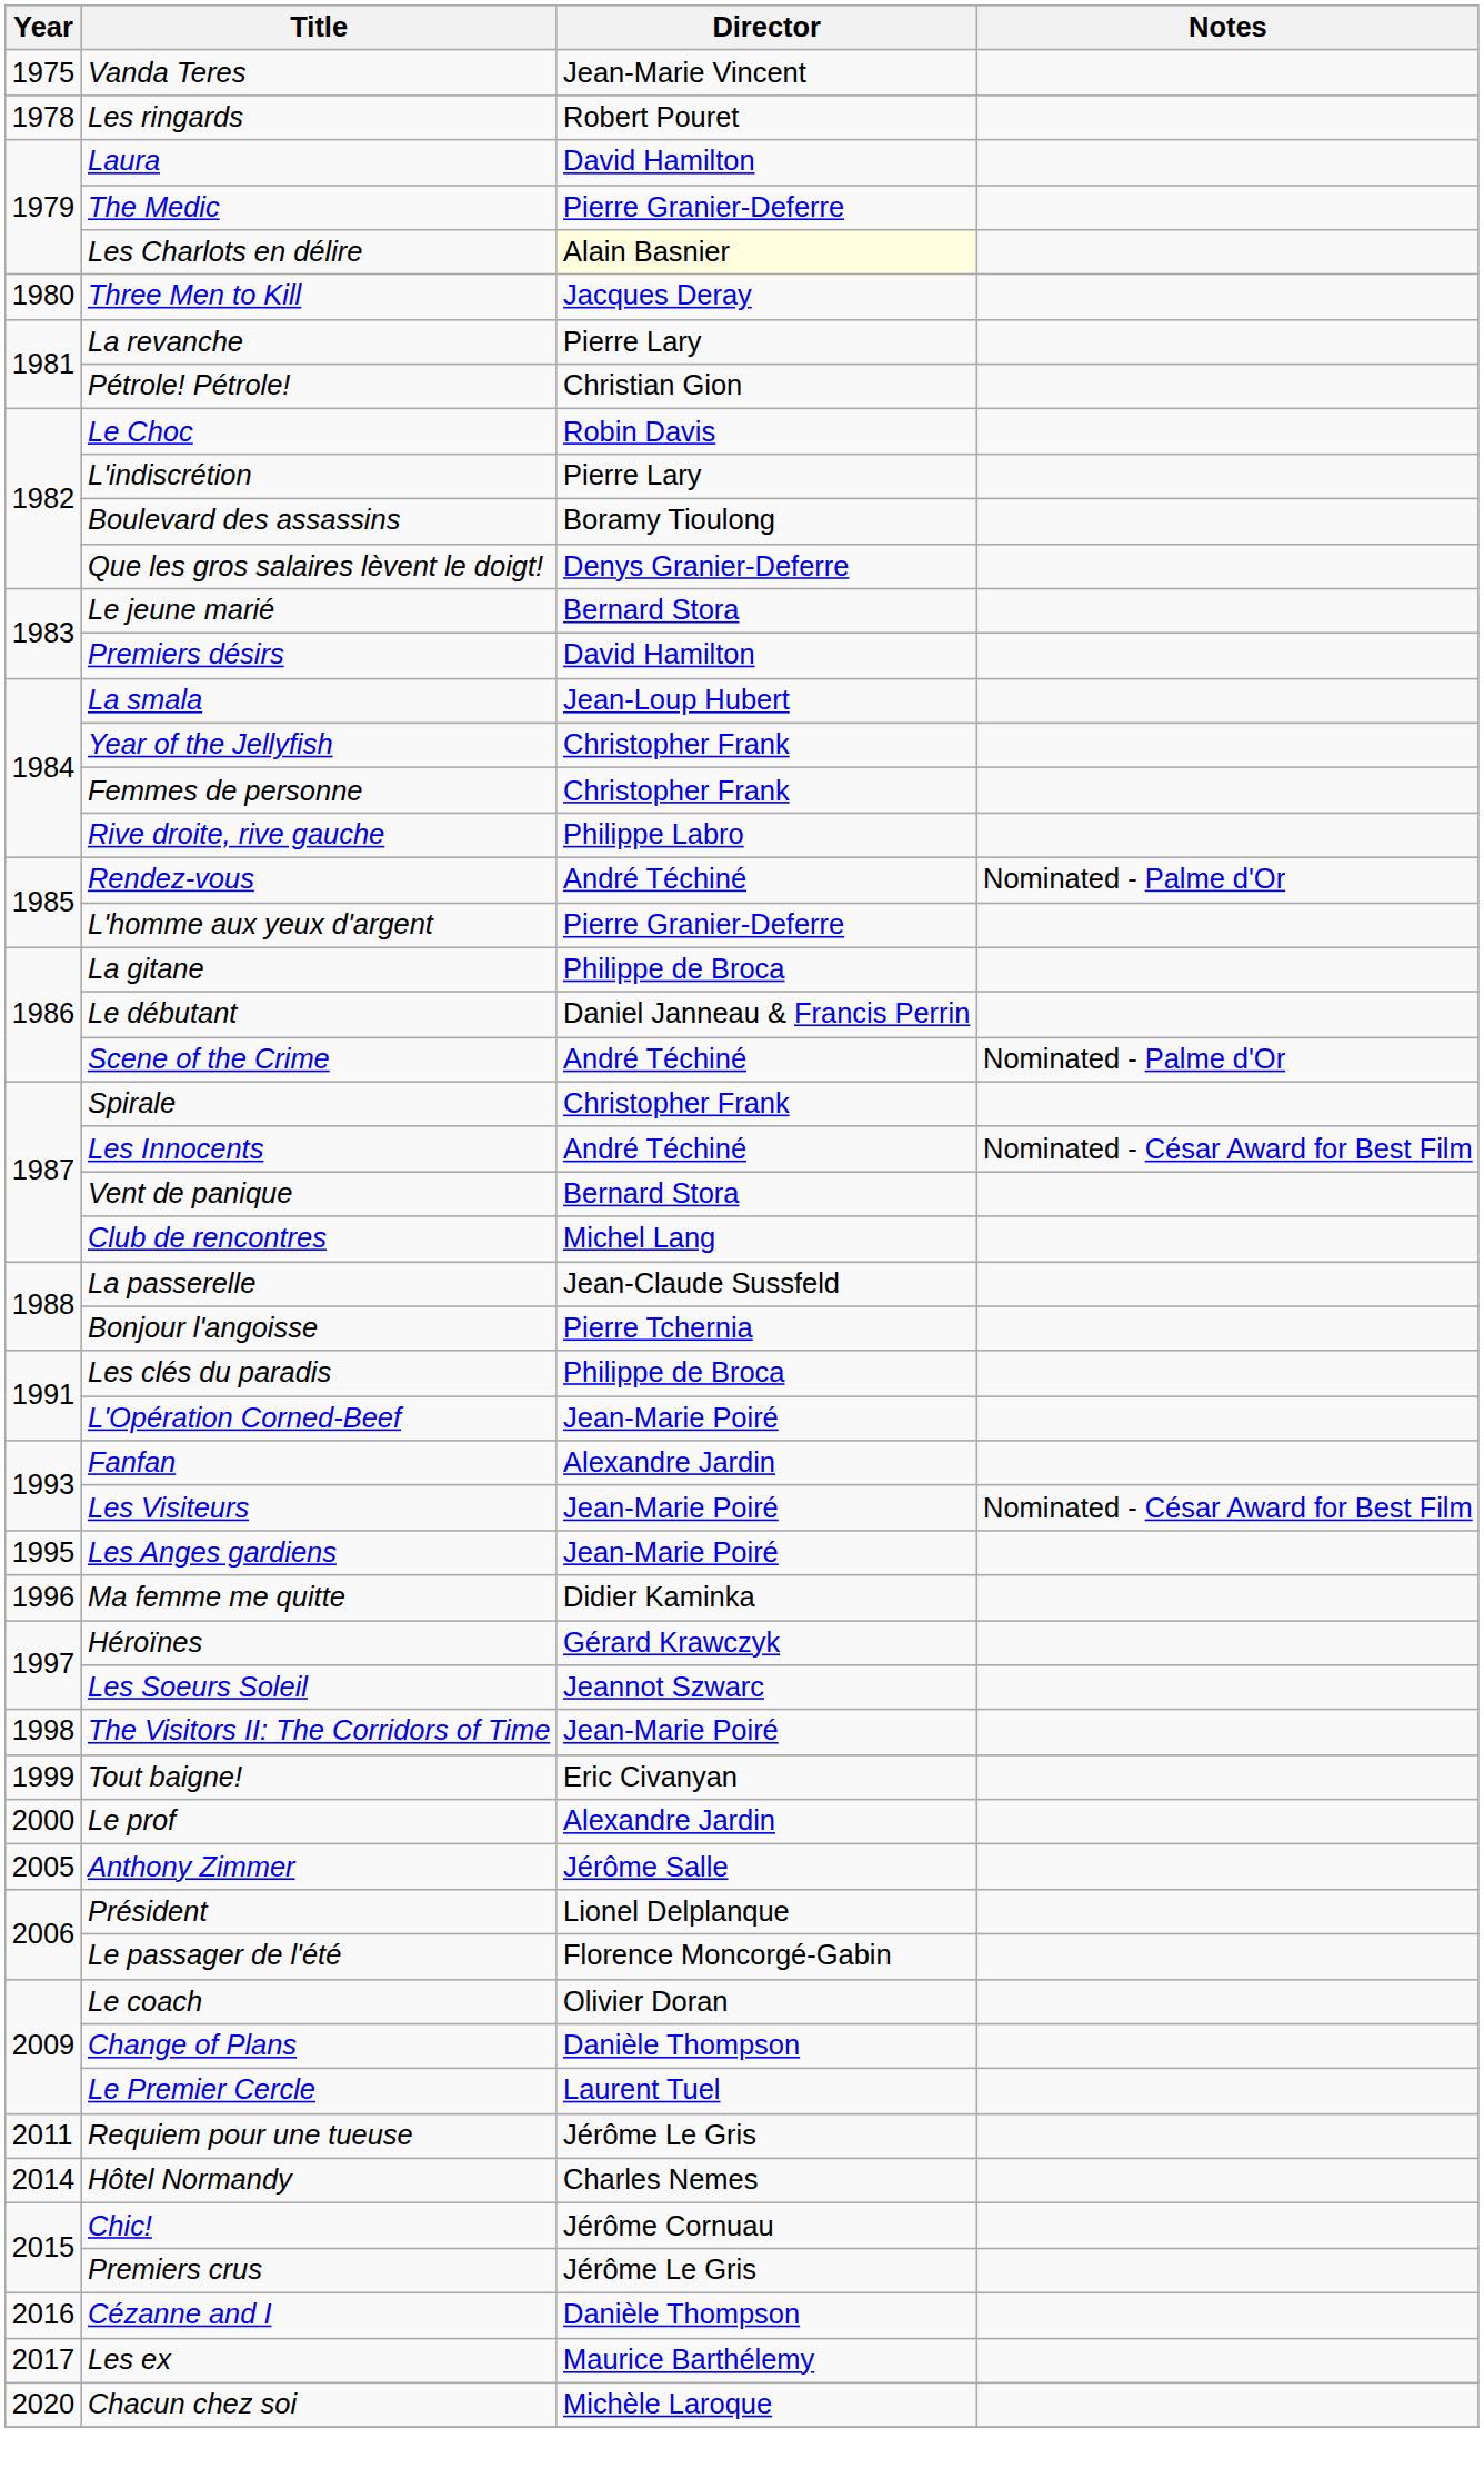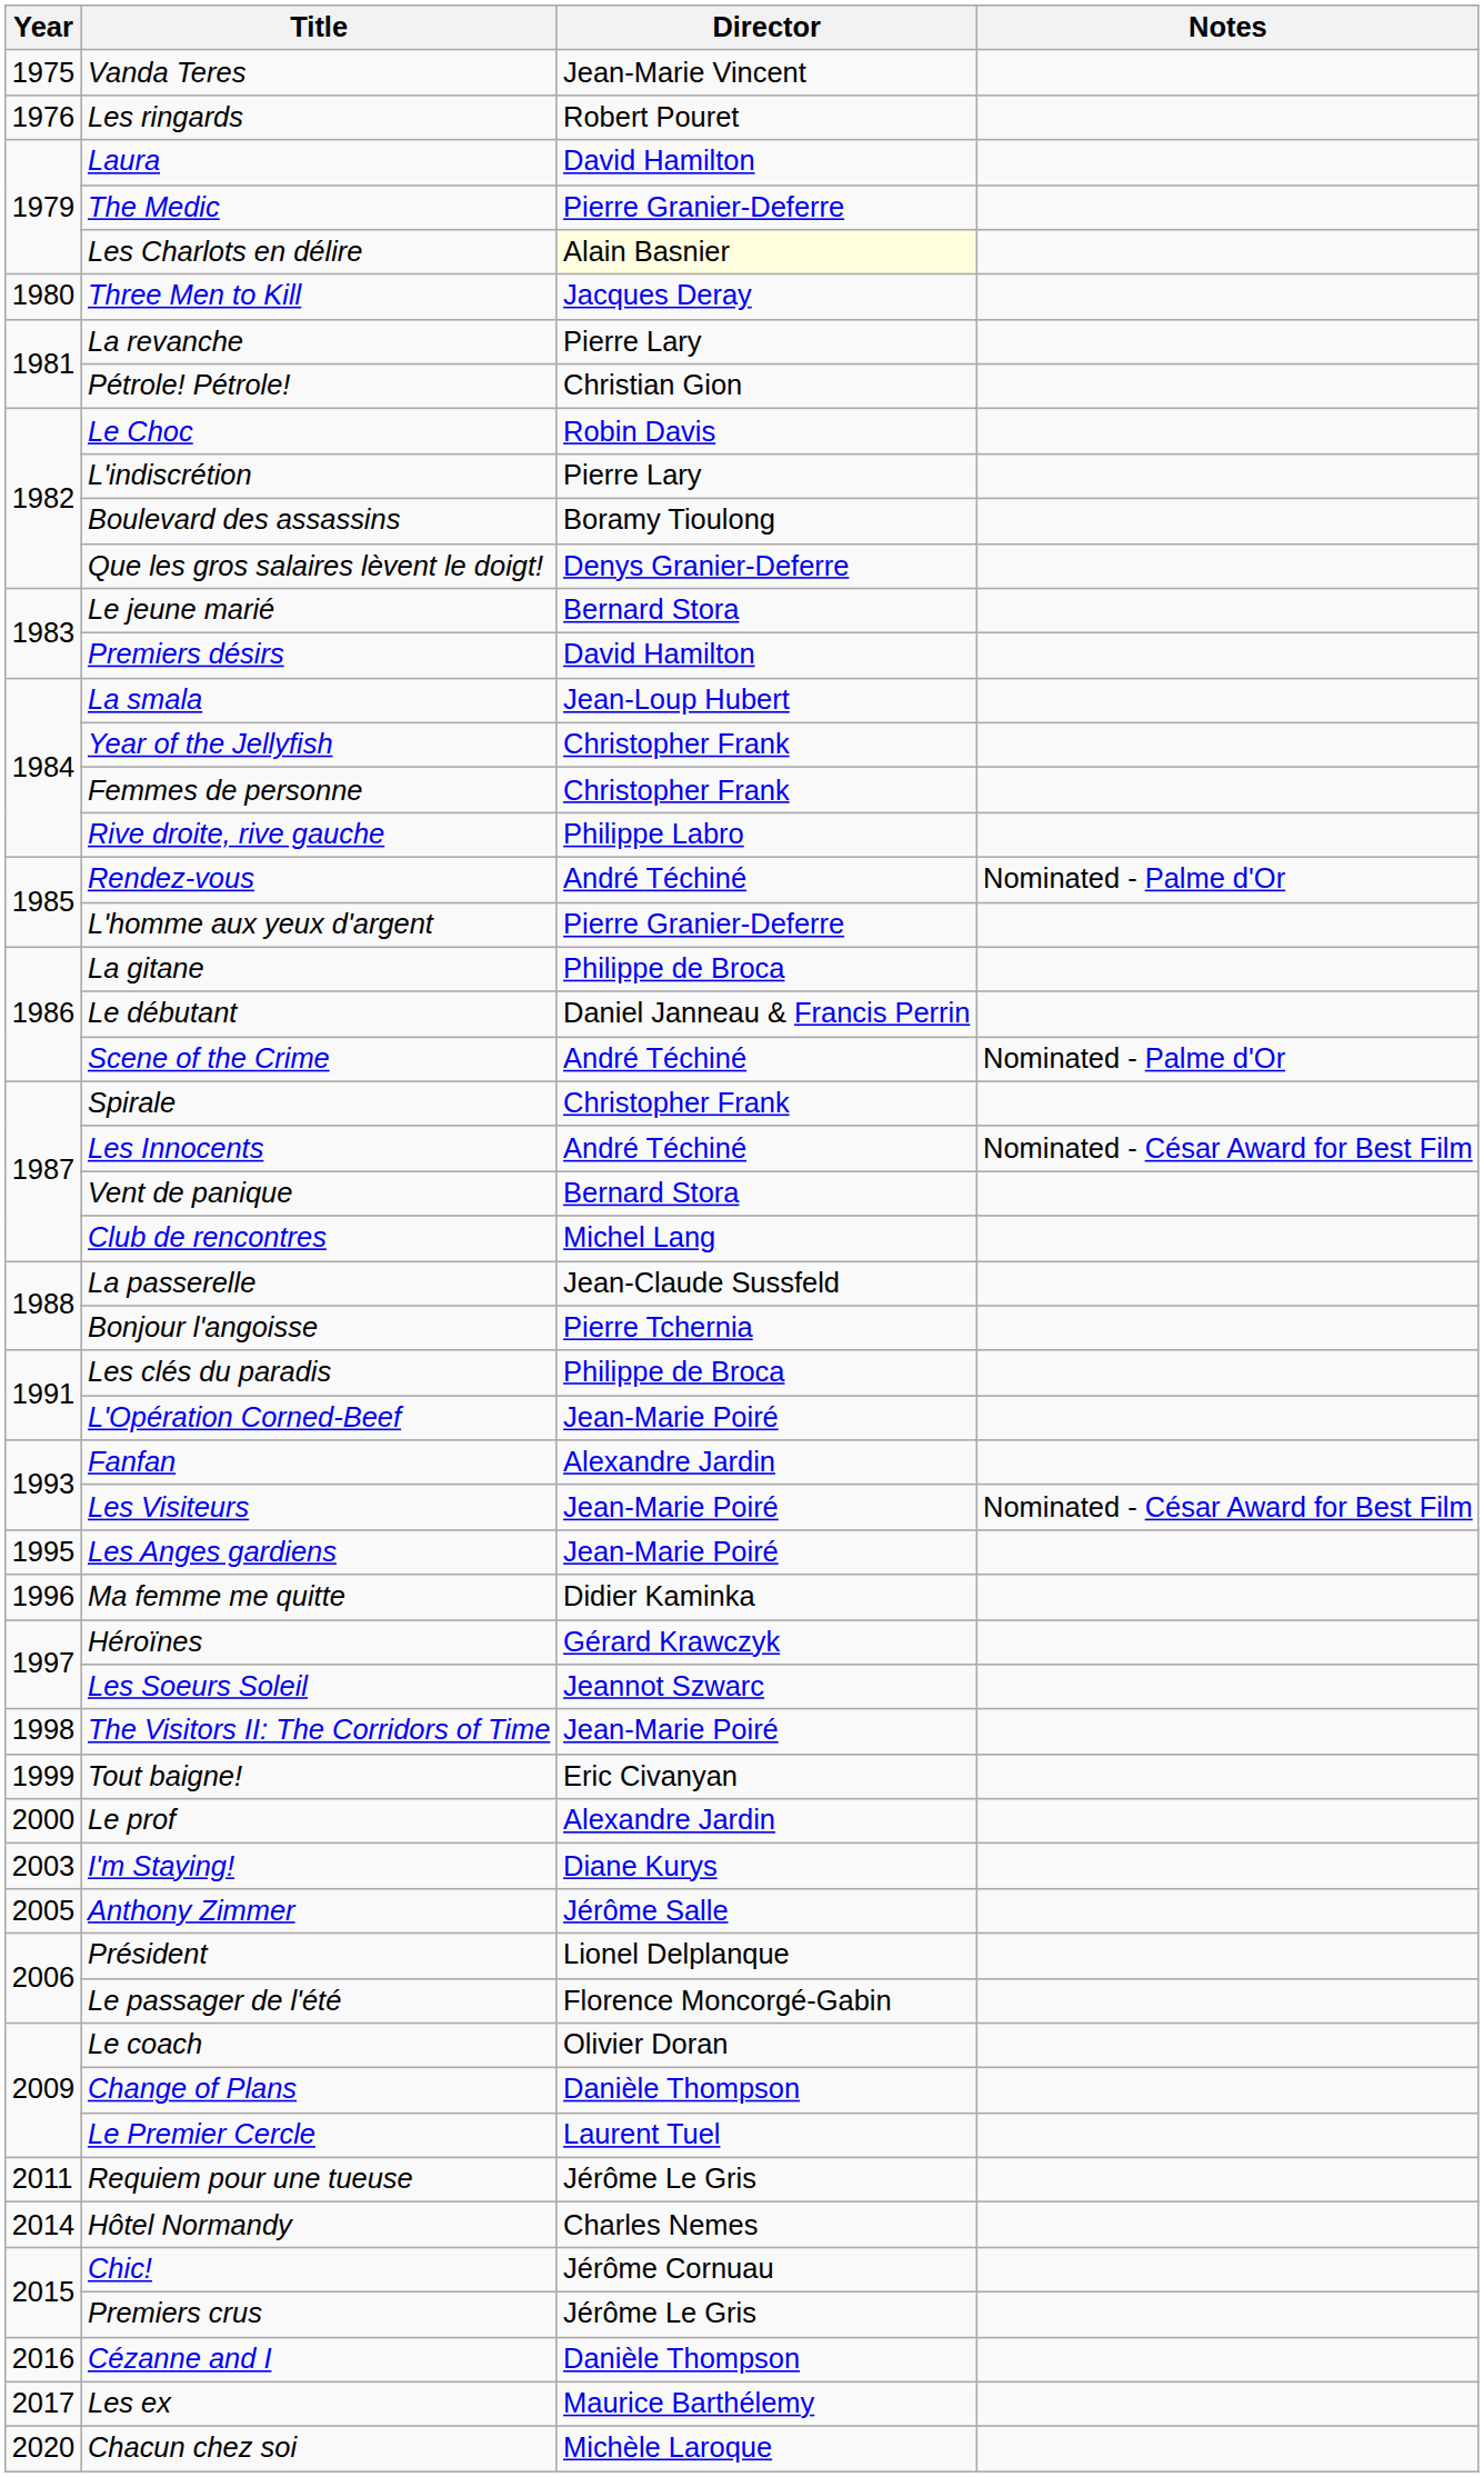Les ringards | Year: 1978 -> 1976
+ row: 2003 | I'm Staying! | Diane Kurys
